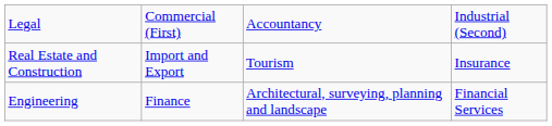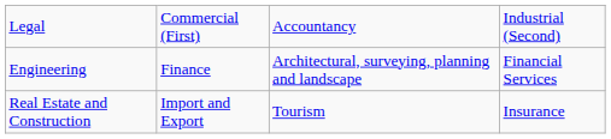rows swapped: Engineering <-> Real Estate and Construction
